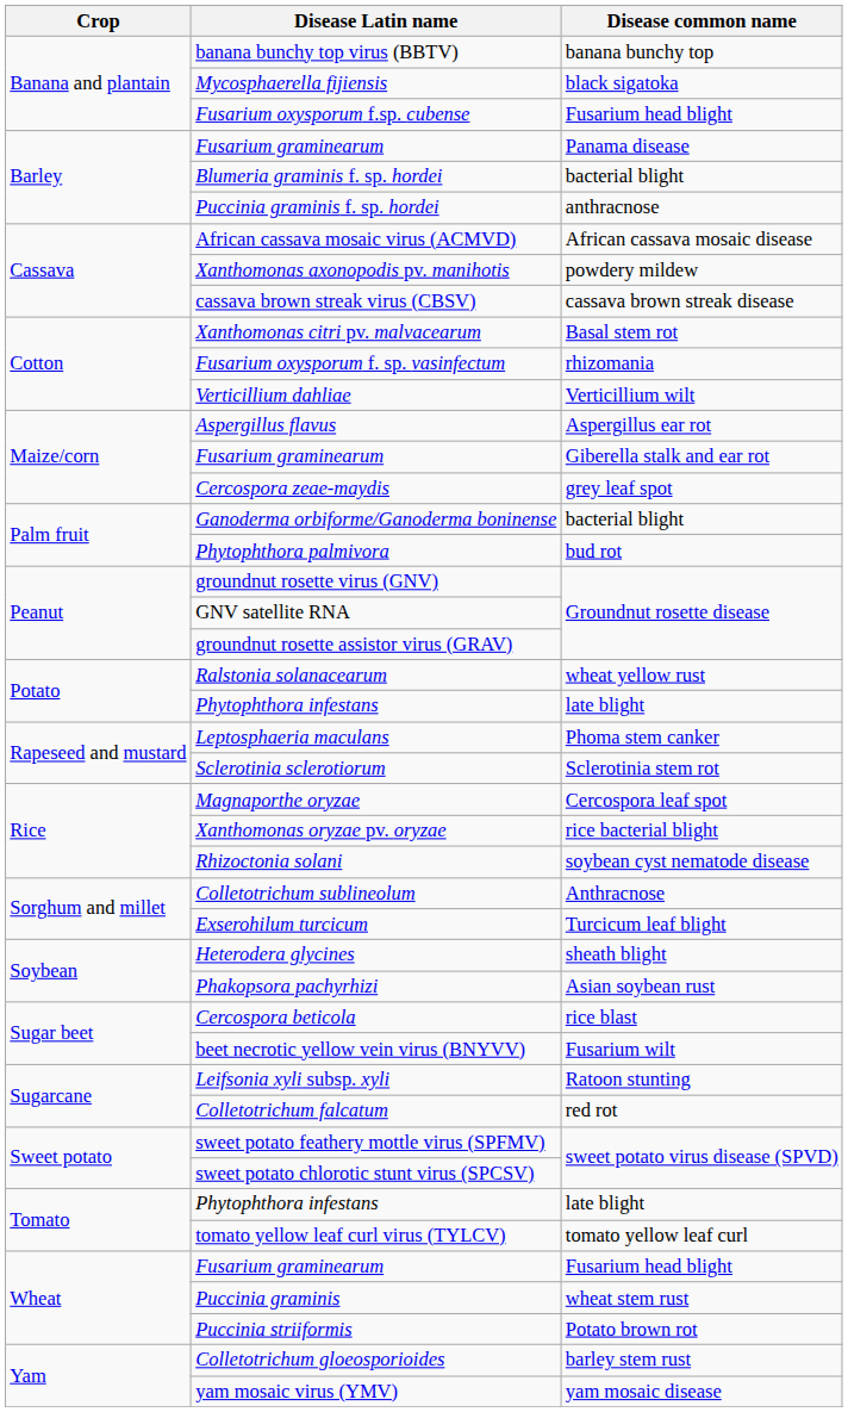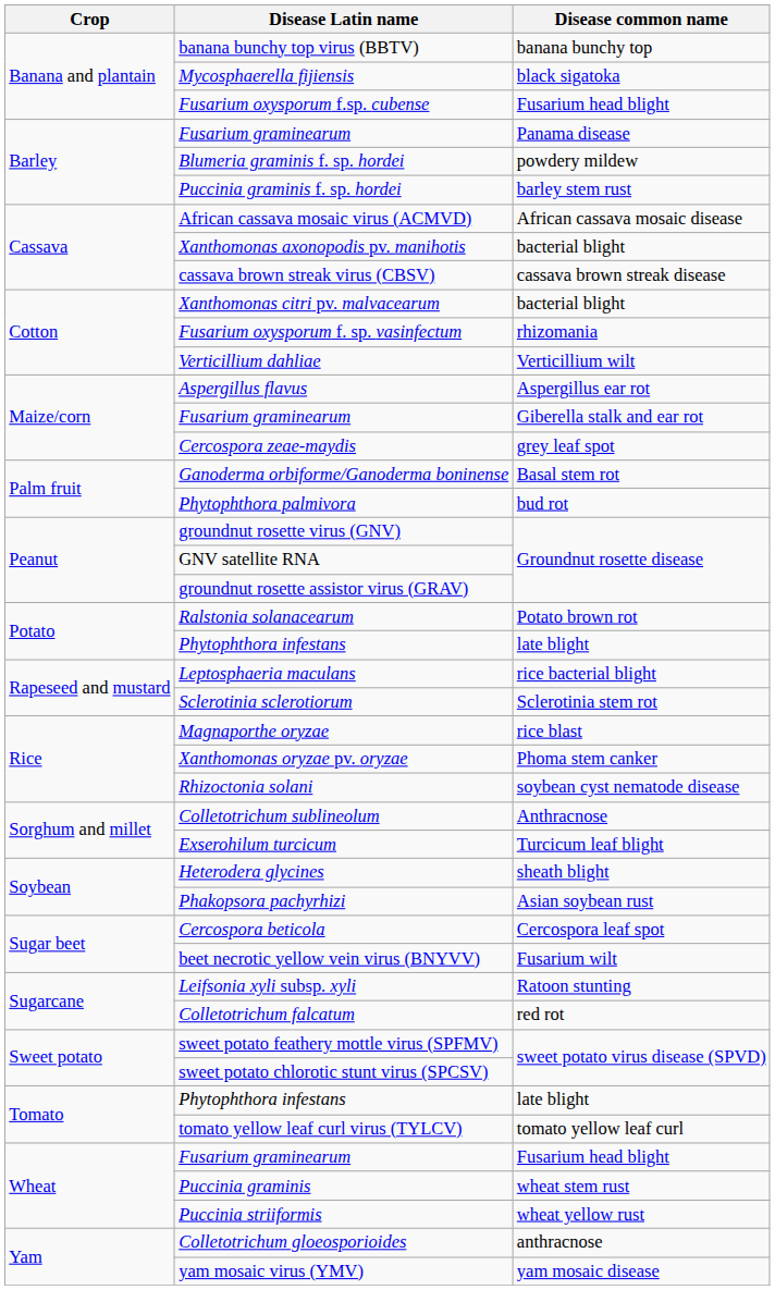Blumeria graminis f. sp. hordei | Disease common name: bacterial blight -> powdery mildew
Puccinia graminis f. sp. hordei | Disease common name: anthracnose -> barley stem rust
Xanthomonas axonopodis pv. manihotis | Disease common name: powdery mildew -> bacterial blight
Xanthomonas citri pv. malvacearum | Disease common name: Basal stem rot -> bacterial blight
Ganoderma orbiforme/Ganoderma boninense | Disease common name: bacterial blight -> Basal stem rot
Ralstonia solanacearum | Disease common name: wheat yellow rust -> Potato brown rot
Leptosphaeria maculans | Disease common name: Phoma stem canker -> rice bacterial blight
Magnaporthe oryzae | Disease common name: Cercospora leaf spot -> rice blast
Xanthomonas oryzae pv. oryzae | Disease common name: rice bacterial blight -> Phoma stem canker
Cercospora beticola | Disease common name: rice blast -> Cercospora leaf spot
Puccinia striiformis | Disease common name: Potato brown rot -> wheat yellow rust
Colletotrichum gloeosporioides | Disease common name: barley stem rust -> anthracnose
